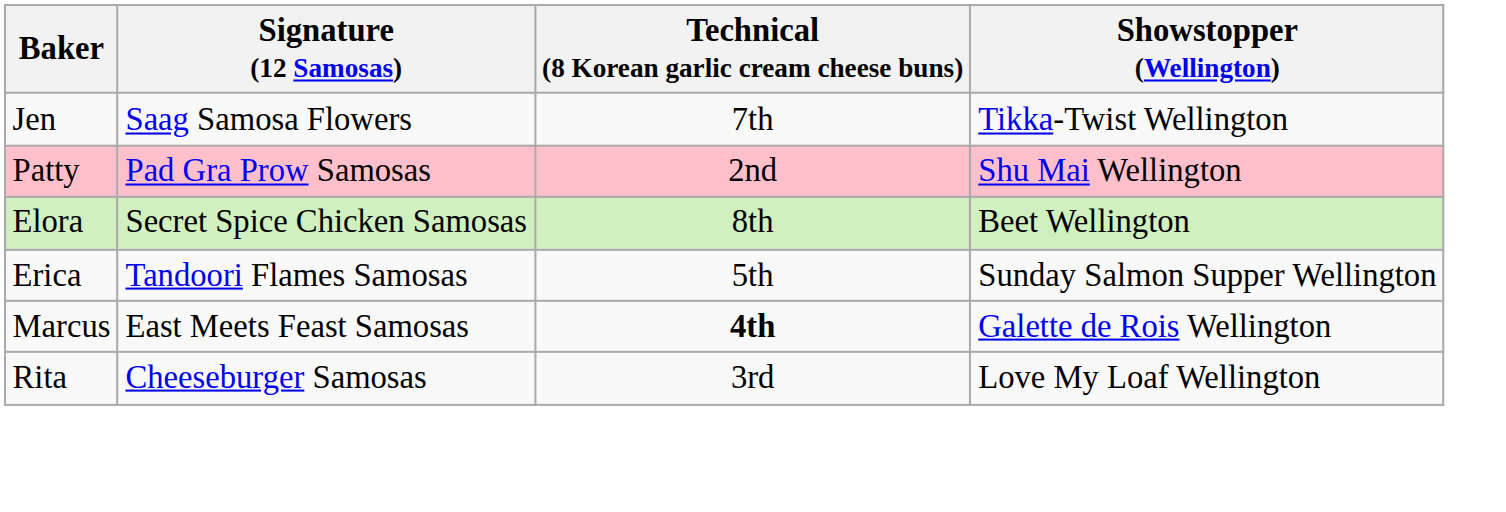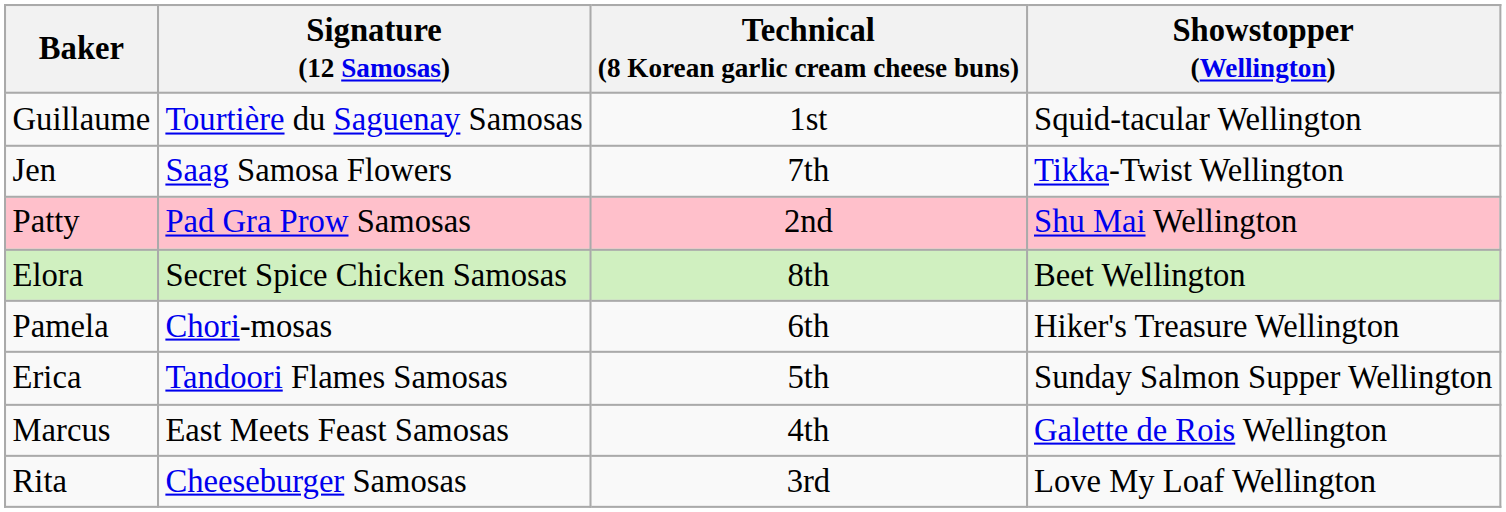+ row: Guillaume | Tourtière du Saguenay Samosas | 1st | Squid-tacular Wellington
+ row: Pamela | Chori-mosas | 6th | Hiker's Treasure Wellington
Marcus | Technical (8 Korean garlic cream cheese buns): bold -> normal
